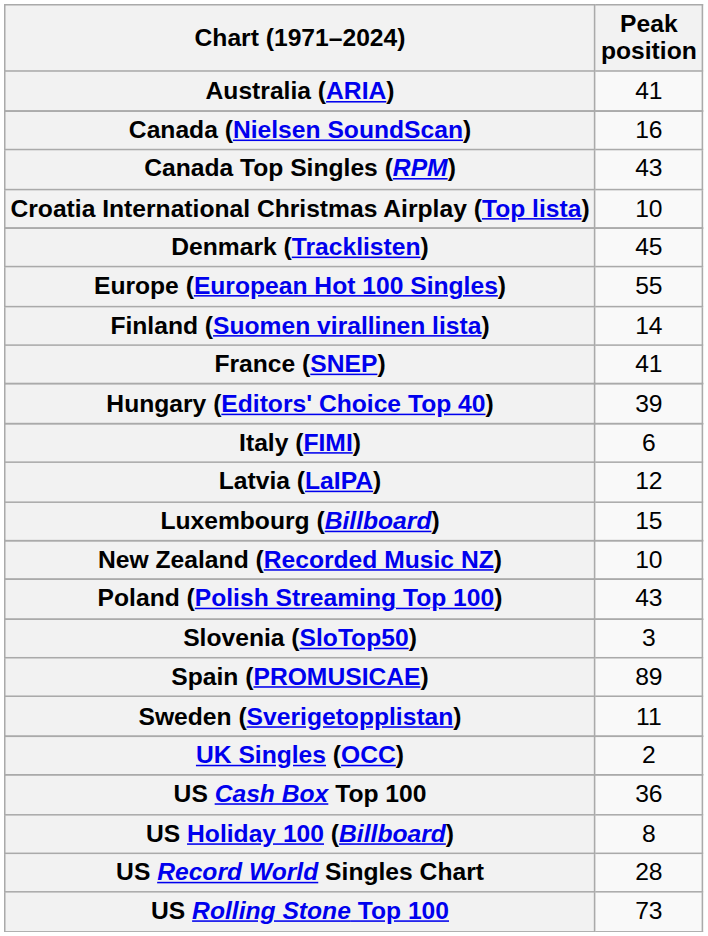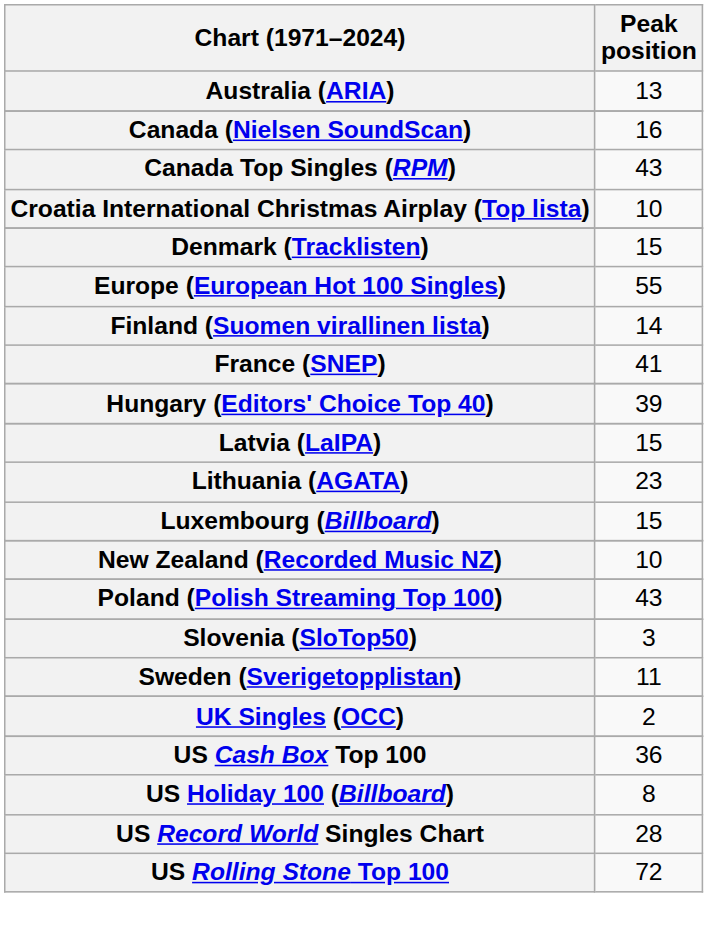Australia (ARIA) | Peak position: 41 -> 13
Denmark (Tracklisten) | Peak position: 45 -> 15
- row: Italy (FIMI) | 6
Latvia (LaIPA) | Peak position: 12 -> 15
+ row: Lithuania (AGATA) | 23
- row: Spain (PROMUSICAE) | 89
US Rolling Stone Top 100 | Peak position: 73 -> 72
